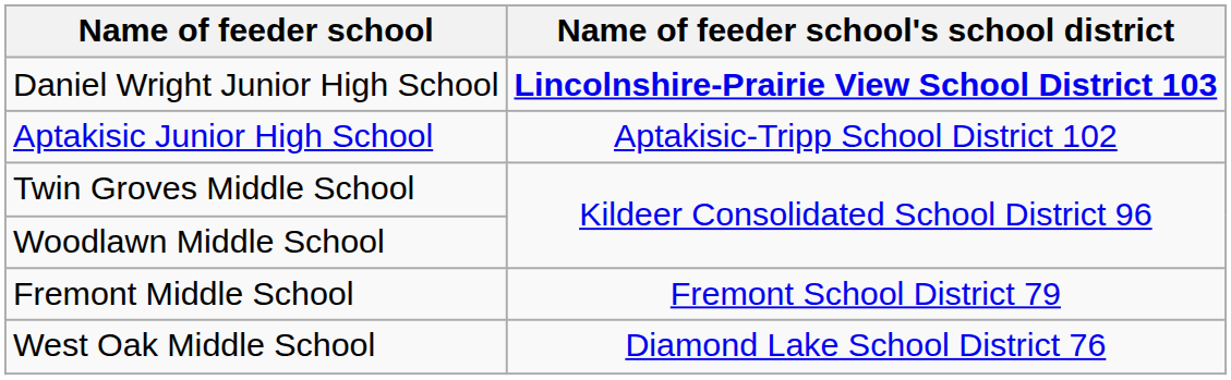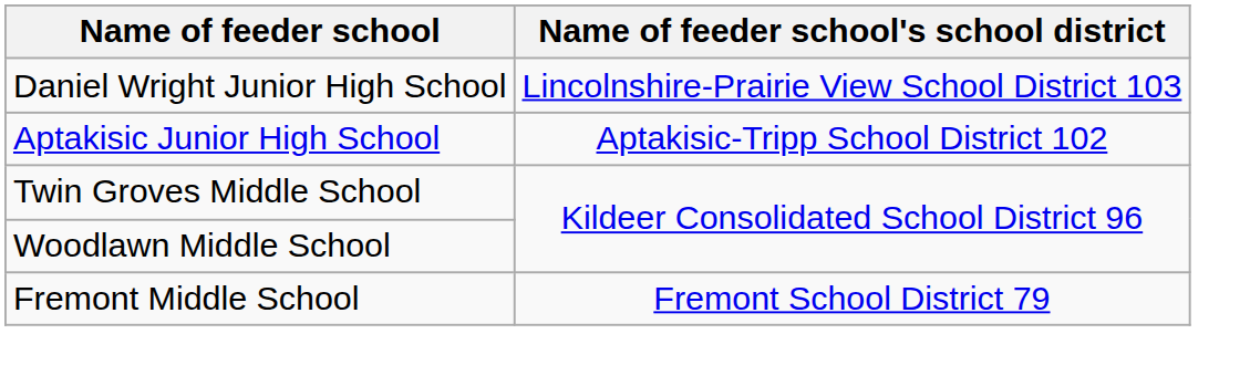Daniel Wright Junior High School | Name of feeder school's school district: bold -> normal
- row: West Oak Middle School | Diamond Lake School District 76
